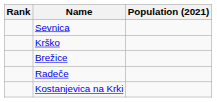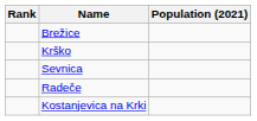rows swapped: Brežice <-> Sevnica
